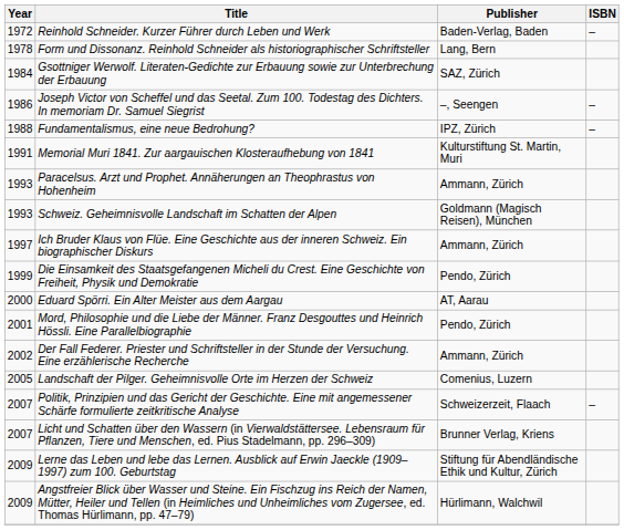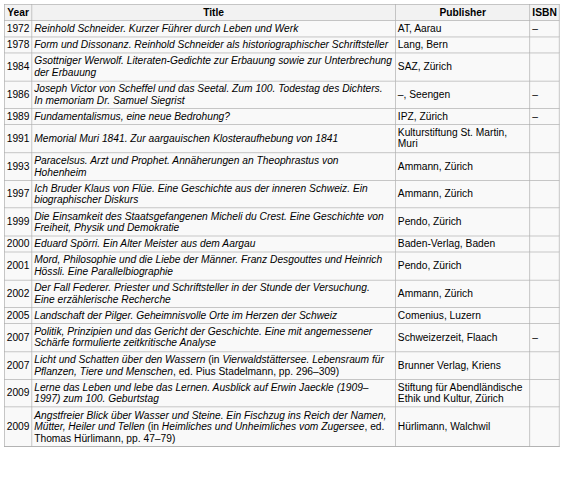Reinhold Schneider. Kurzer Führer durch Leben und Werk | Publisher: Baden-Verlag, Baden -> AT, Aarau
Fundamentalismus, eine neue Bedrohung? | Year: 1988 -> 1989
- row: 1993 | Schweiz. Geheimnisvolle Landschaft im Schatten der Alpen | Goldmann (Magisch Reisen), München
Eduard Spörri. Ein Alter Meister aus dem Aargau | Publisher: AT, Aarau -> Baden-Verlag, Baden
